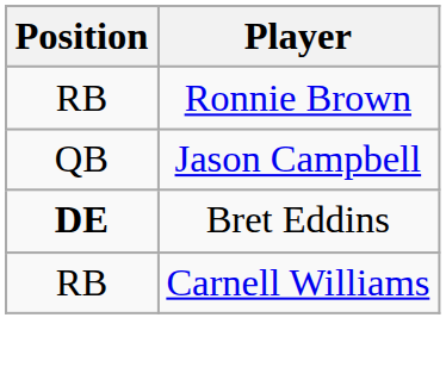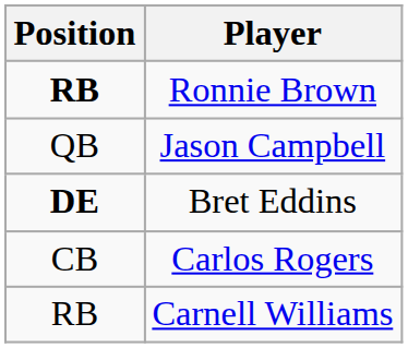Ronnie Brown | Position: normal -> bold
+ row: CB | Carlos Rogers
